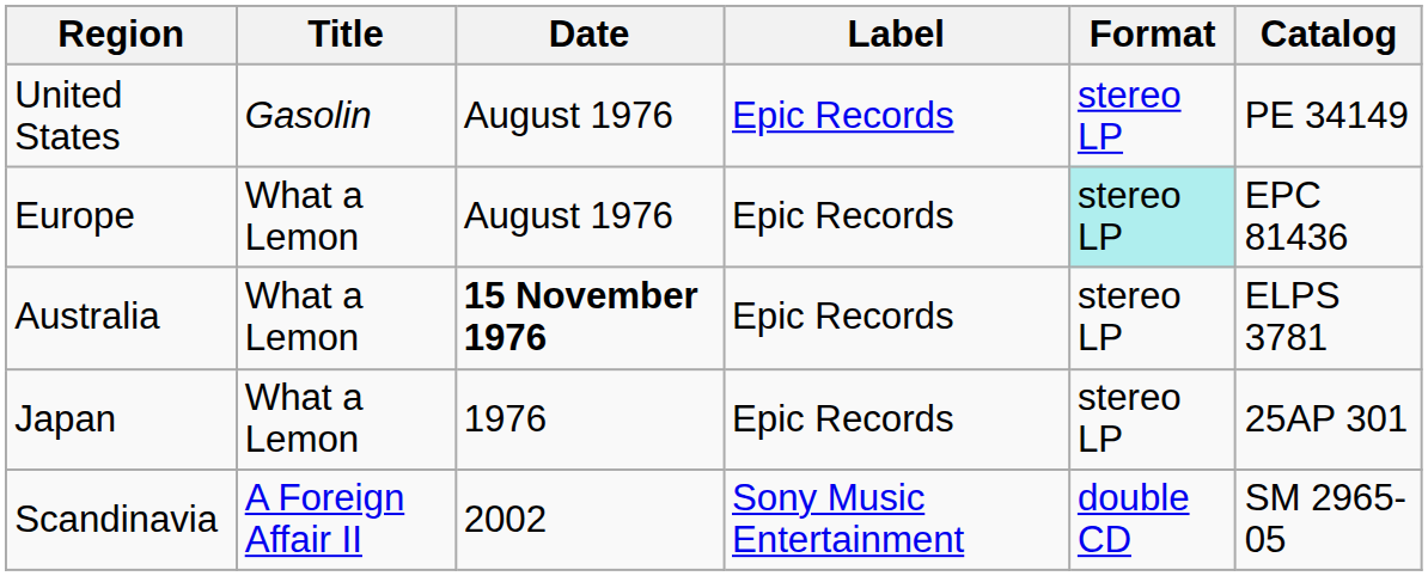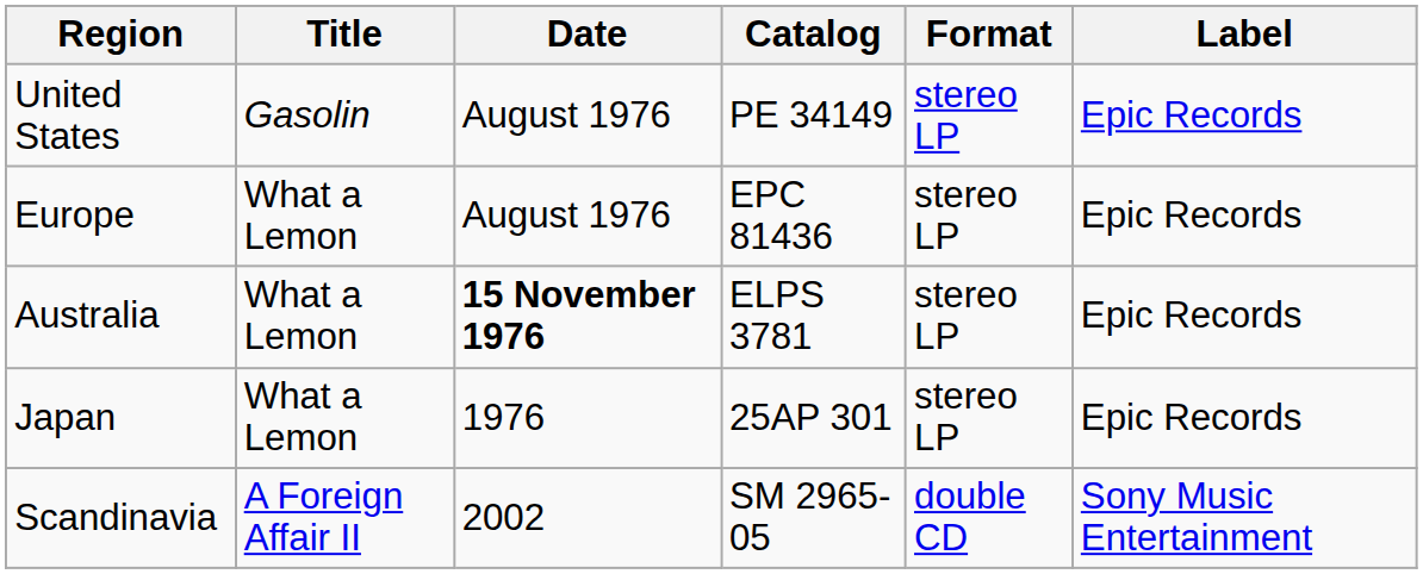columns swapped: Label <-> Catalog
Europe | Format: paleturquoise background -> no background
